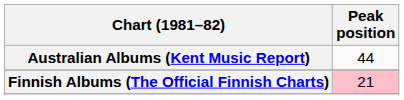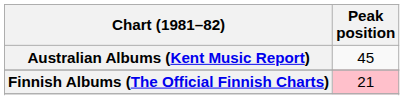Australian Albums (Kent Music Report) | Peak position: 44 -> 45
